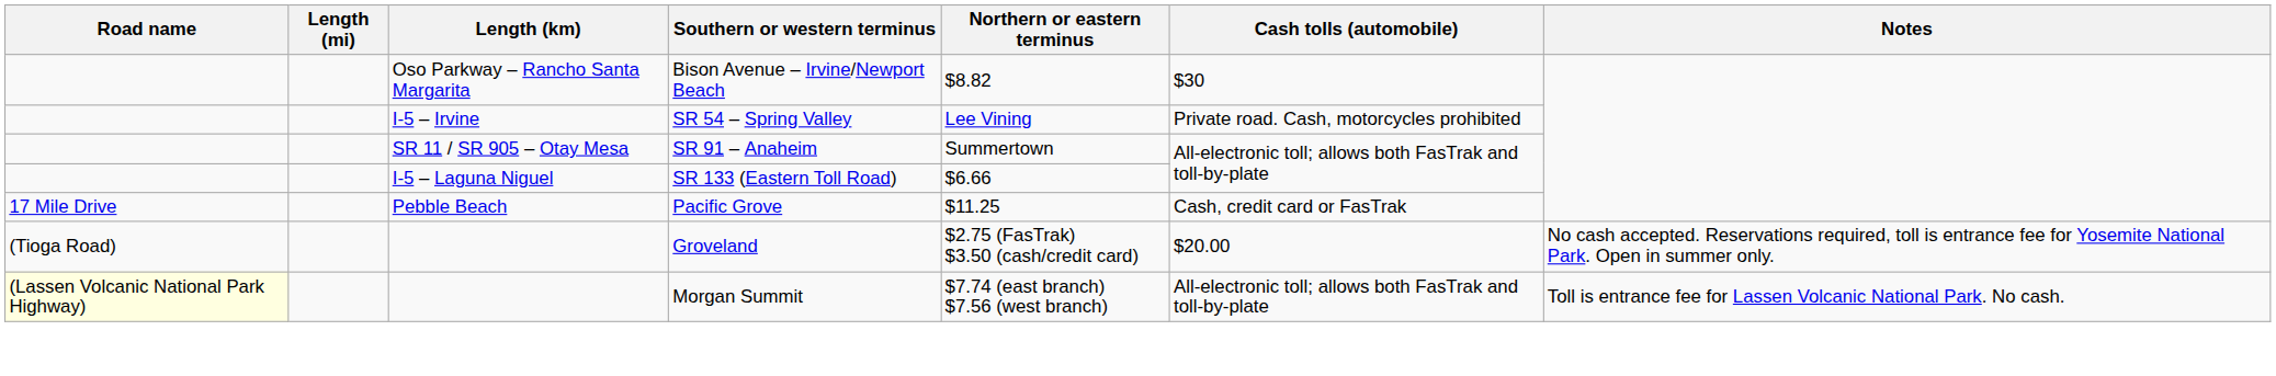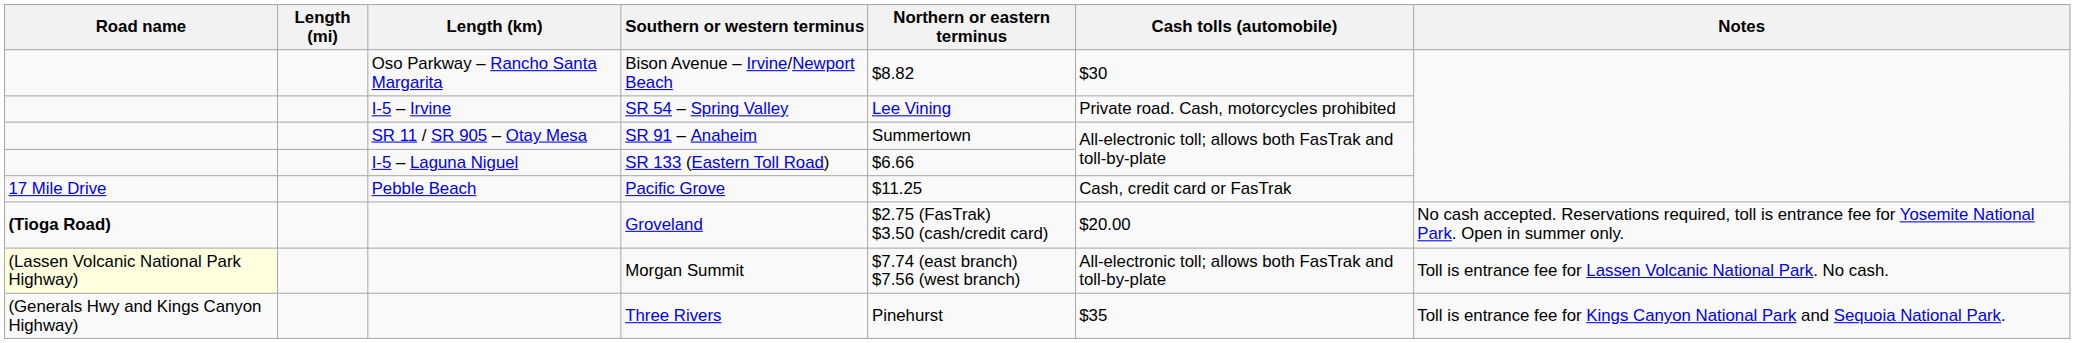Groveland | Road name: normal -> bold
+ row: (Generals Hwy and Kings Canyon Highway) | Three Rivers | Pinehurst | $35 | Toll is entrance fee for Kings Canyon National Park and Sequoia National Park.
